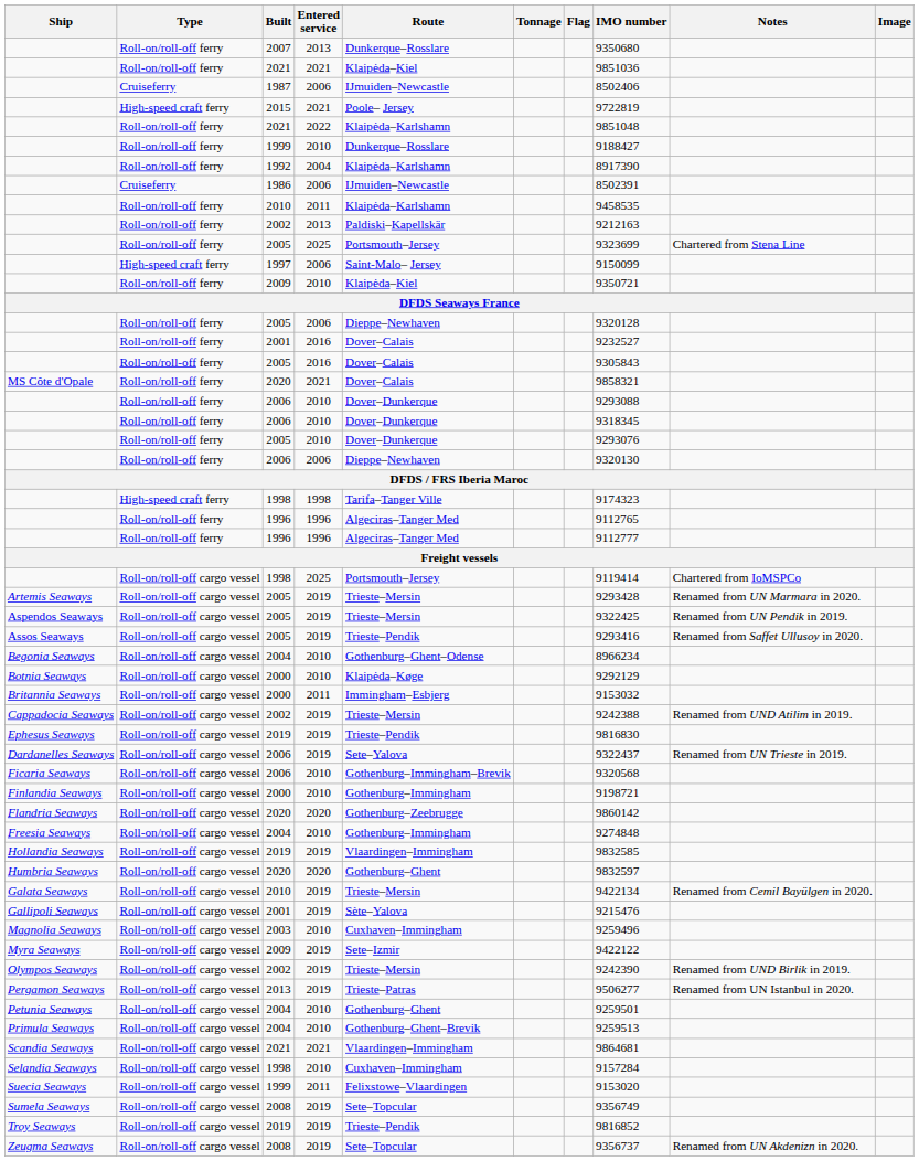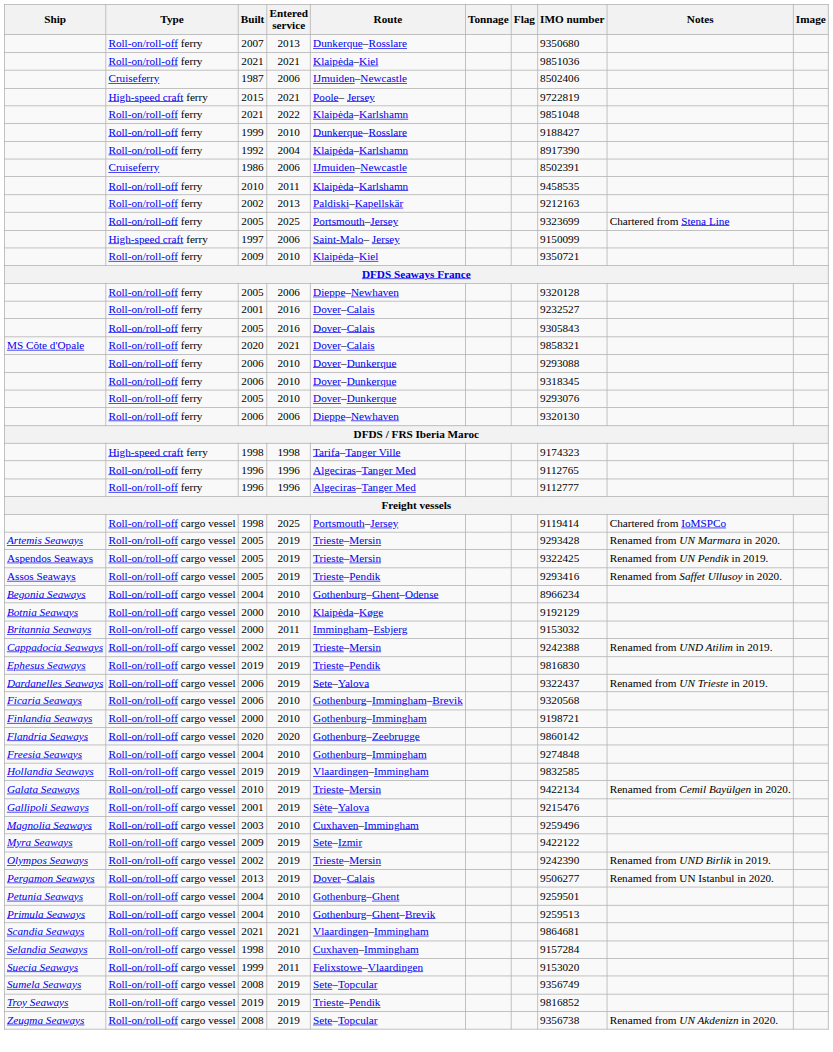Botnia Seaways | IMO number: 9292129 -> 9192129
- row: Humbria Seaways | Roll-on/roll-off cargo vessel | 2020 | 2020 | Gothenburg–Ghent | 9832597
Pergamon Seaways | Route: Trieste–Patras -> Dover–Calais
Zeugma Seaways | IMO number: 9356737 -> 9356738
